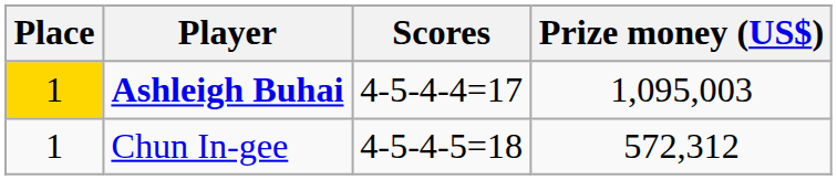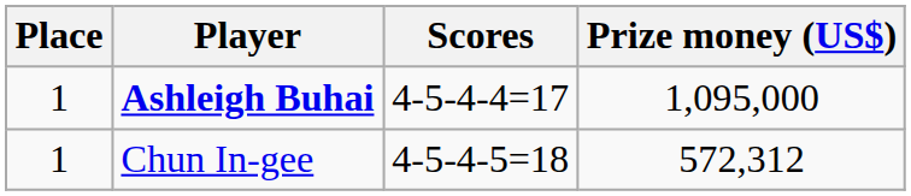Ashleigh Buhai | Place: gold background -> no background
Ashleigh Buhai | Prize money (US$): 1,095,003 -> 1,095,000
